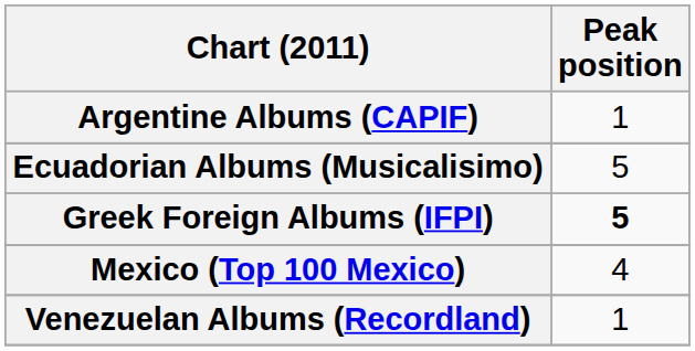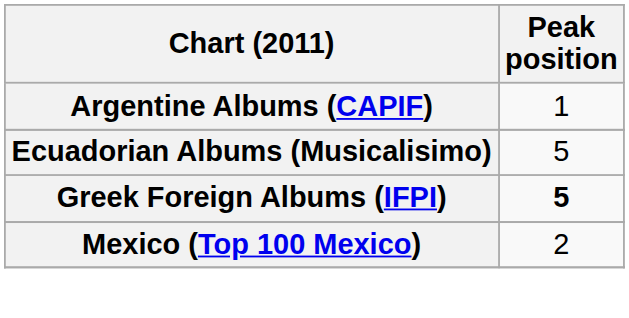Mexico (Top 100 Mexico) | Peak position: 4 -> 2
- row: Venezuelan Albums (Recordland) | 1
